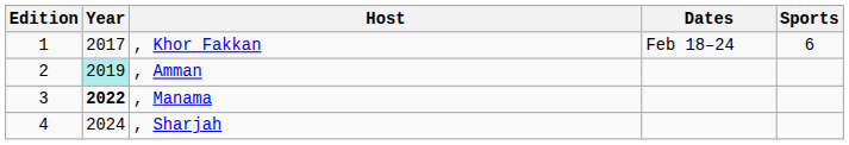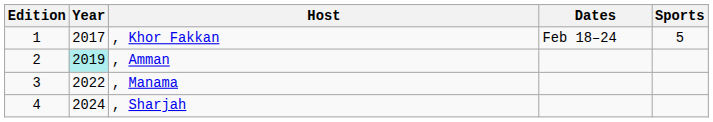, Khor Fakkan | Sports: 6 -> 5
, Manama | Year: bold -> normal
